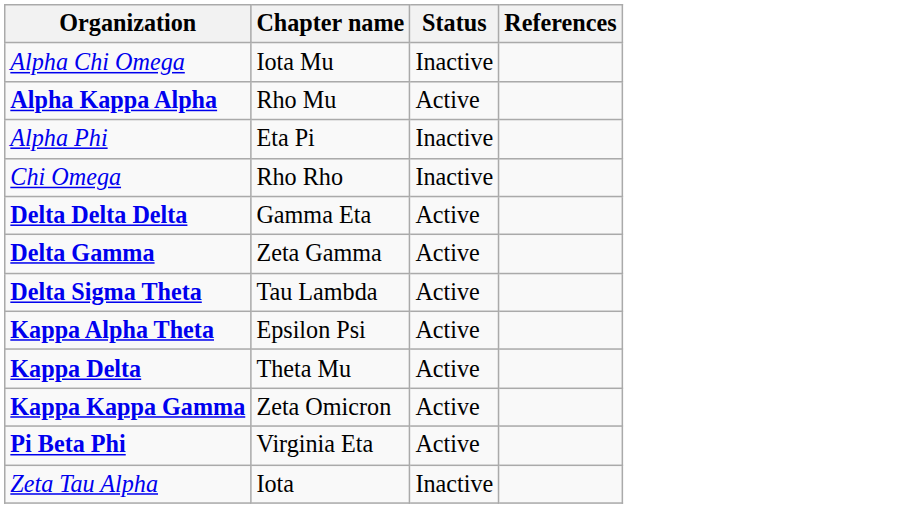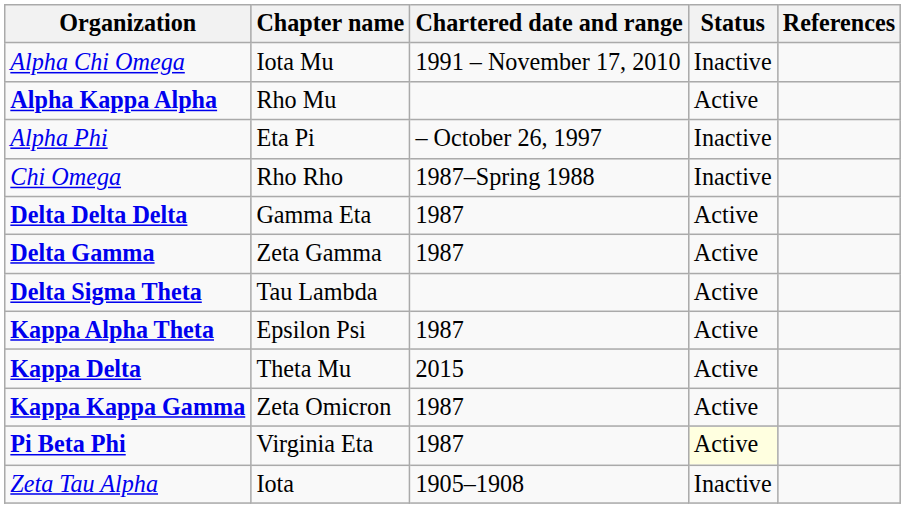+ column: Chartered date and range | 1991 – November 17, 2010 | – October 26, 1997 | 1987–Spring 1988 | 1987 | 1987 | 1987 | 2015 | 1987 | 1987 | 1905–1908
Pi Beta Phi | Status: no background -> lightyellow background
